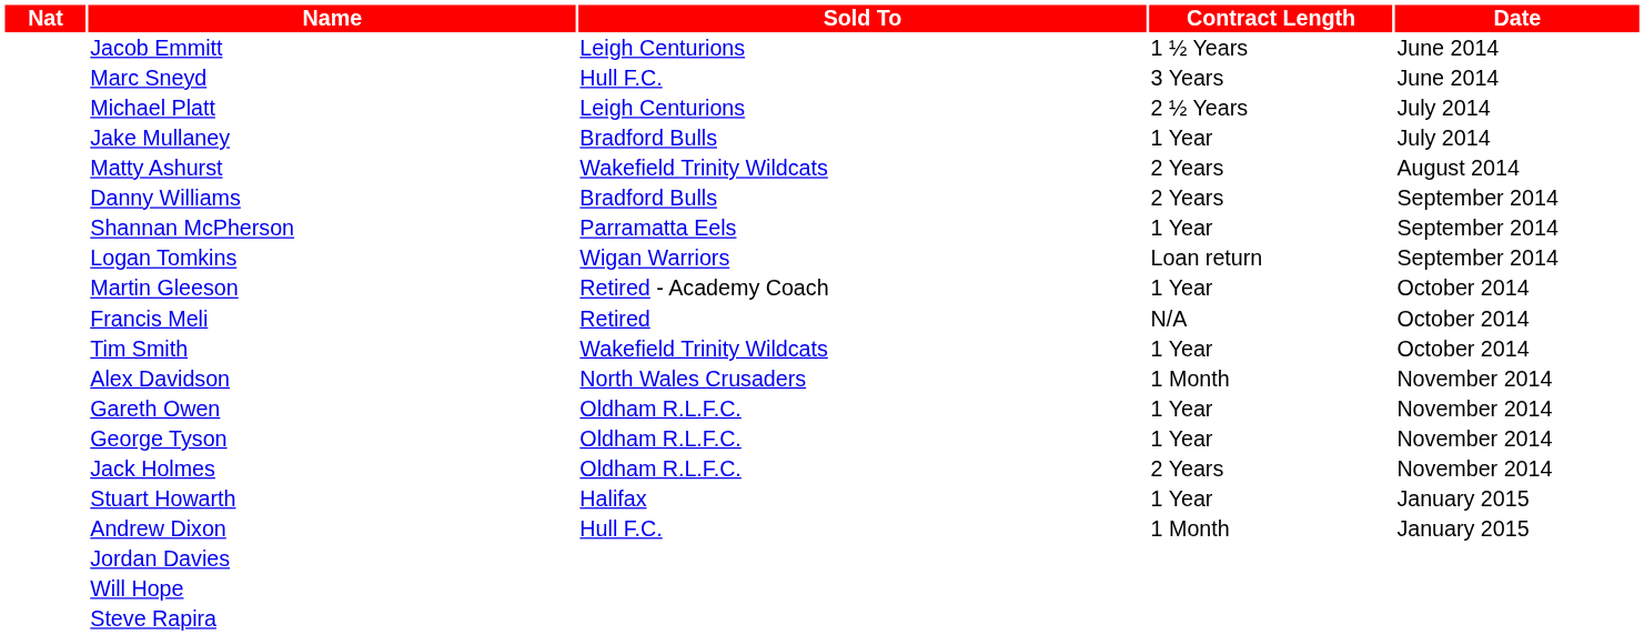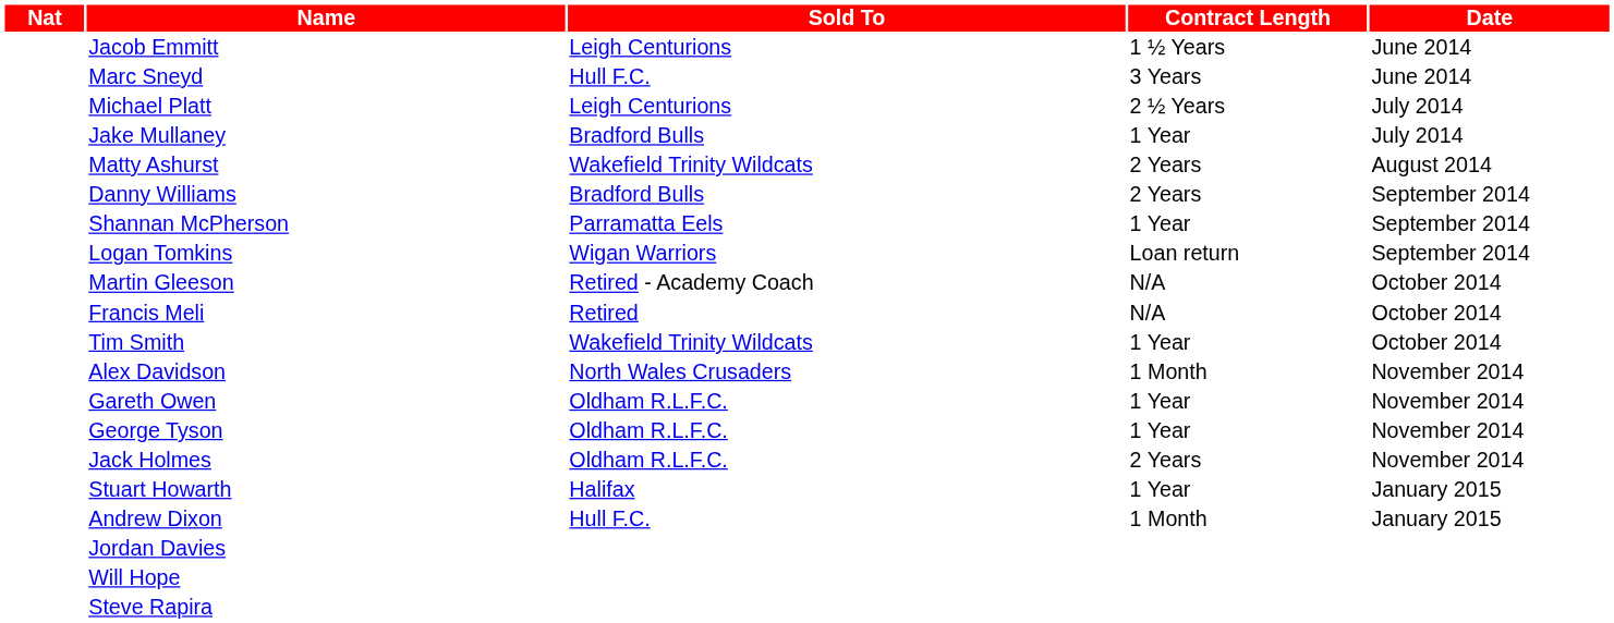Martin Gleeson | Contract Length: 1 Year -> N/A
